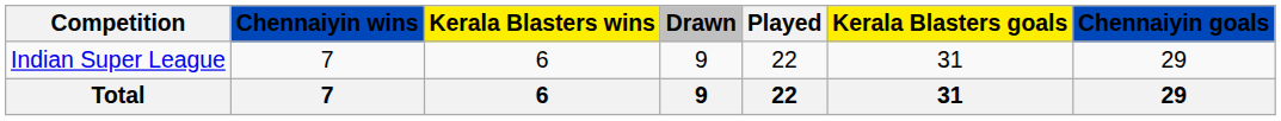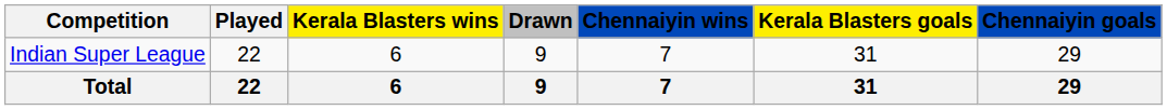columns swapped: Played <-> Chennaiyin wins
